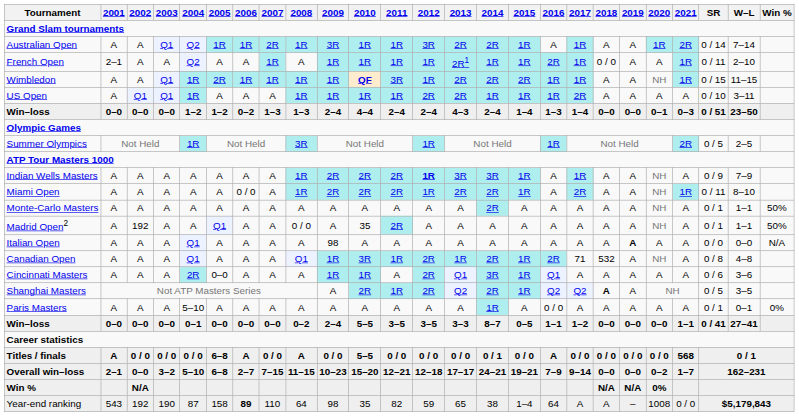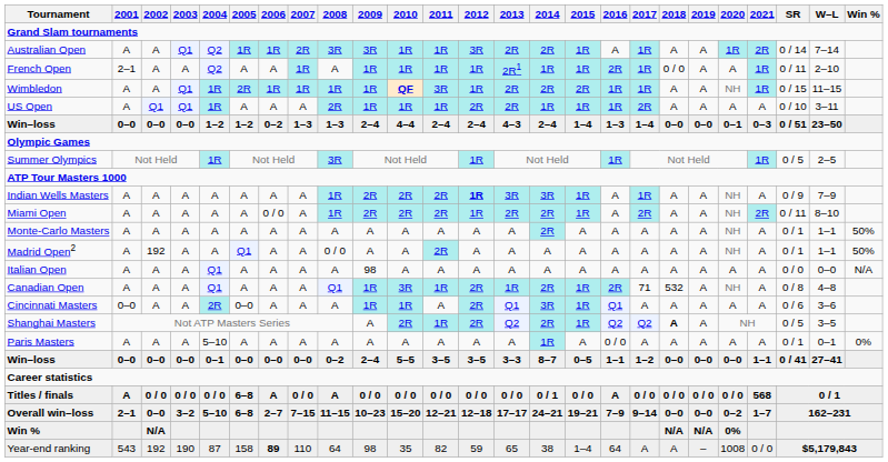Australian Open | 2008: 1R -> 3R
US Open | 2008: 1R -> 2R
Summer Olympics | 2021: 2R -> 1R
Miami Open | 2021: 1R -> 2R
Madrid Open2 | 2010: 35 -> A
Italian Open | 2019: bold -> normal
Cincinnati Masters | 2001: A -> 0–0
Titles / finals | 2010: 5–5 -> 0 / 0
